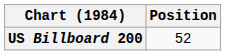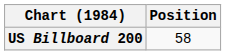US Billboard 200 | Position: 52 -> 58
